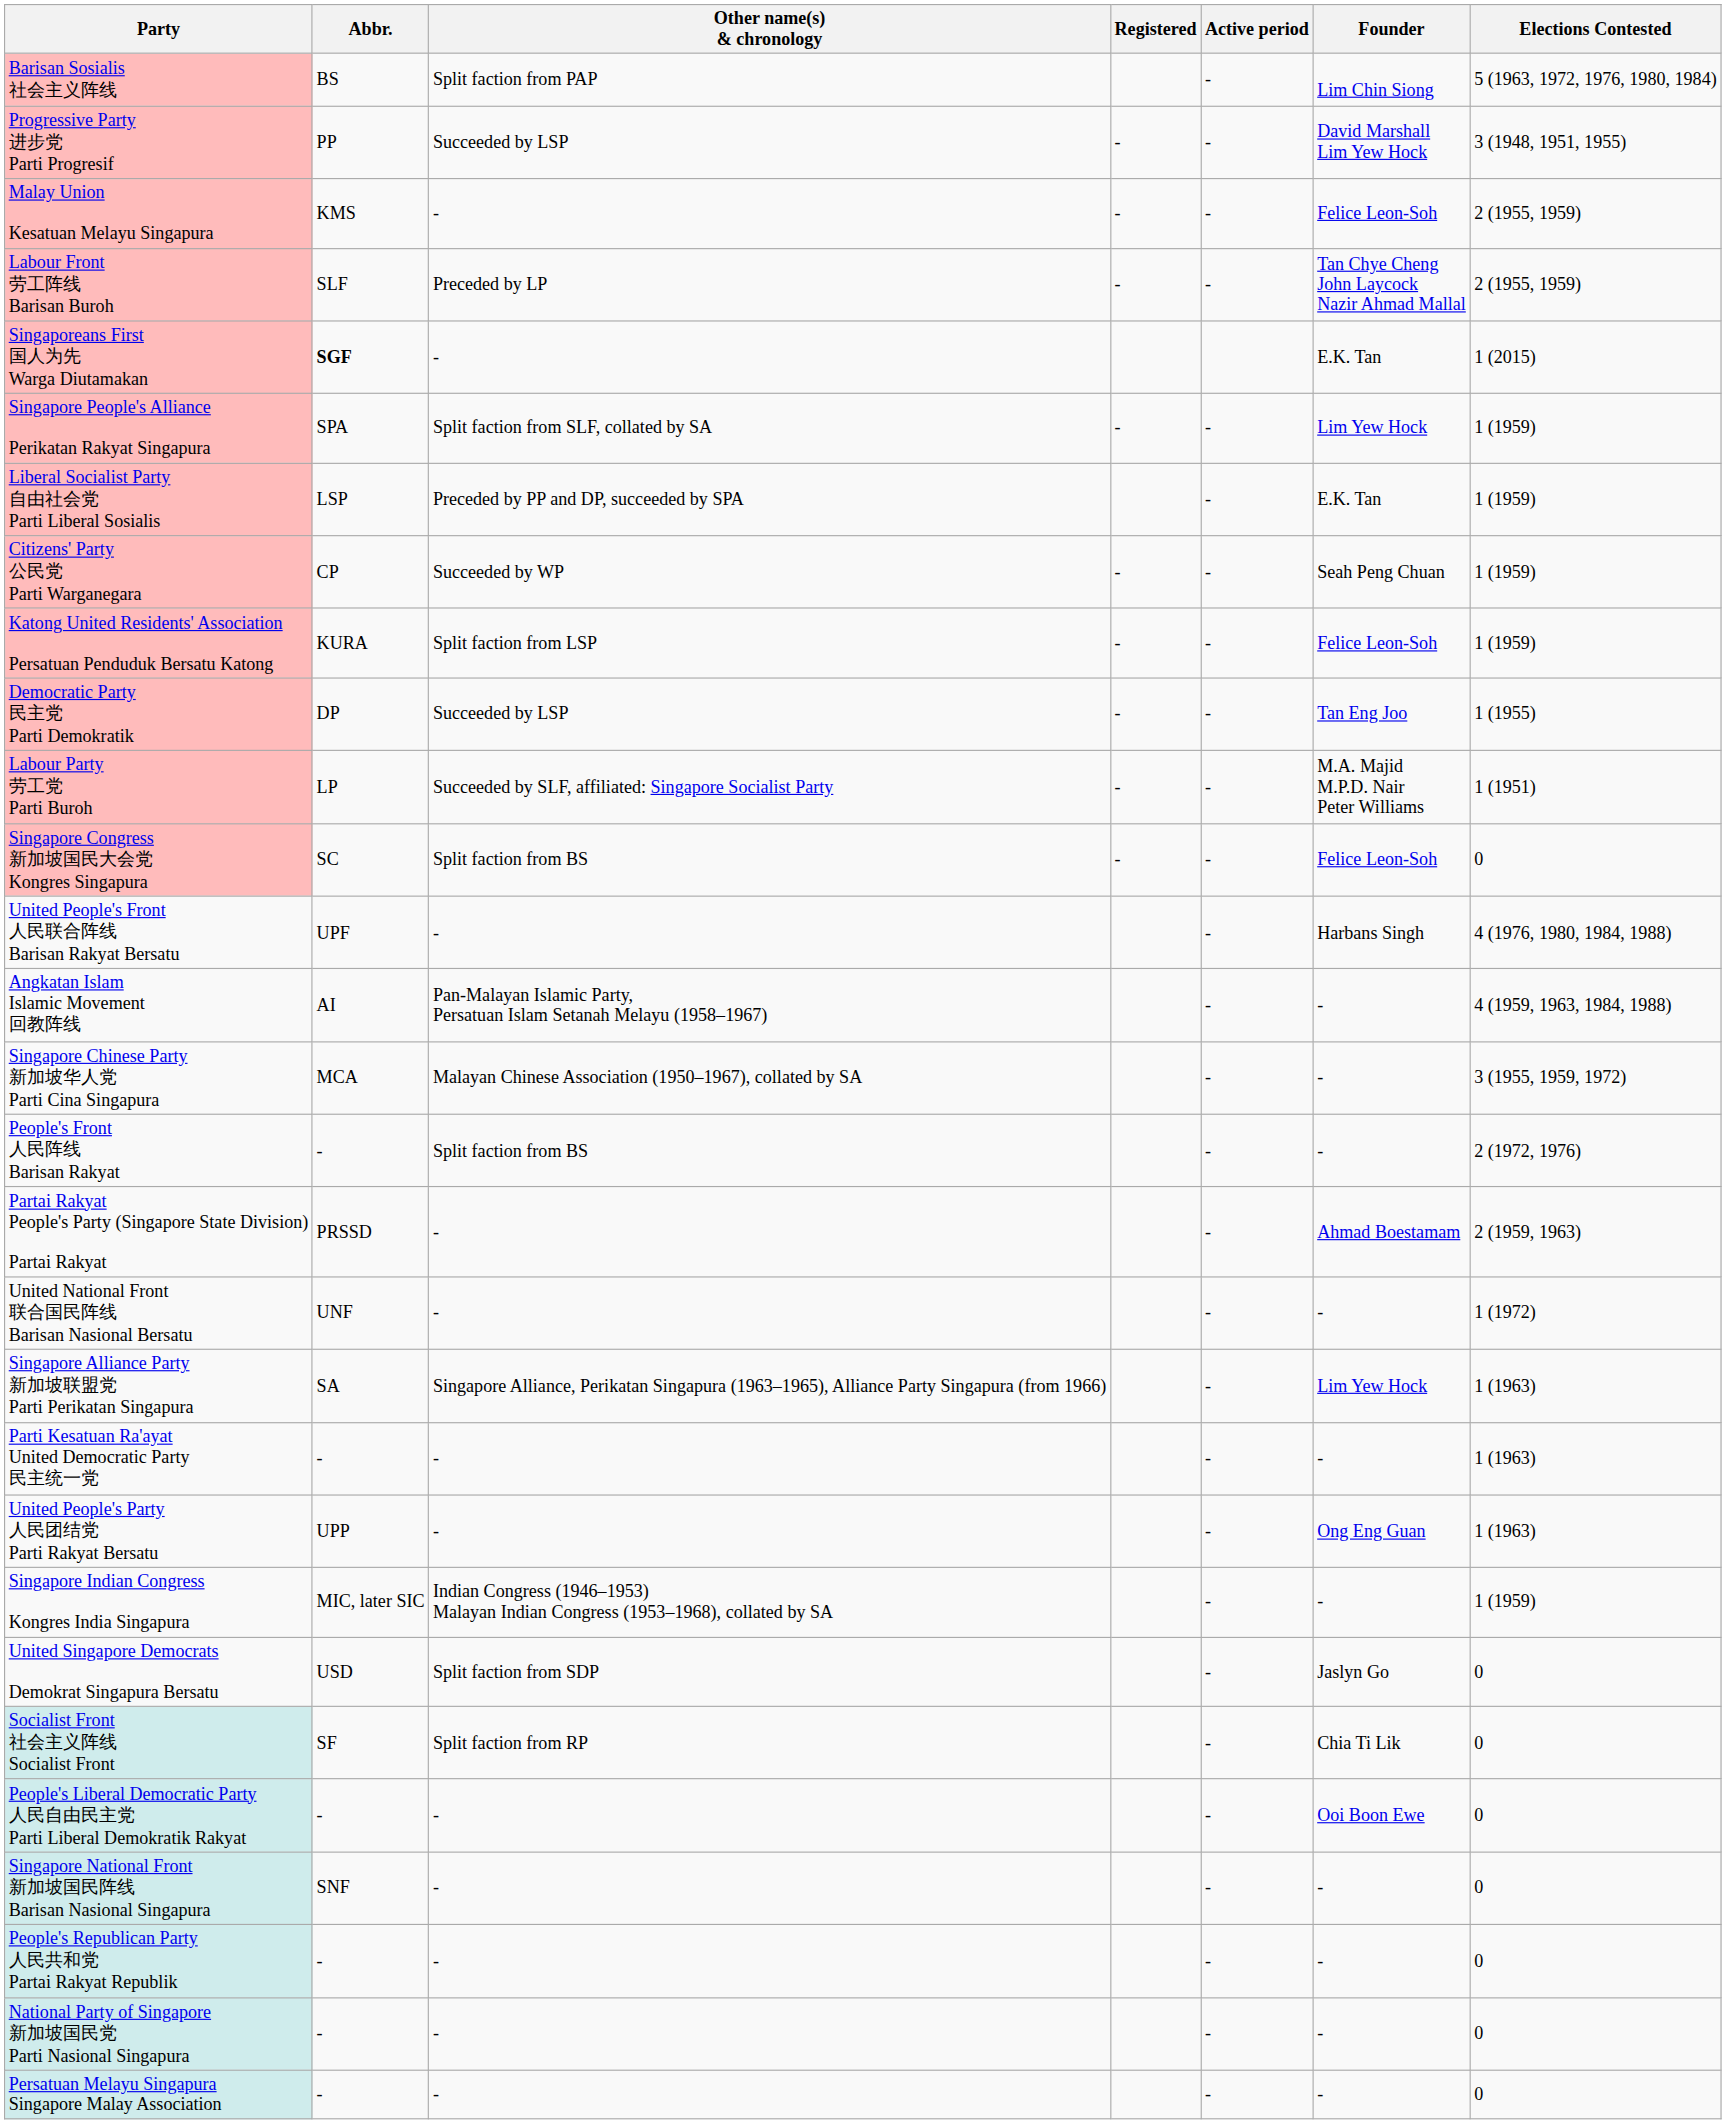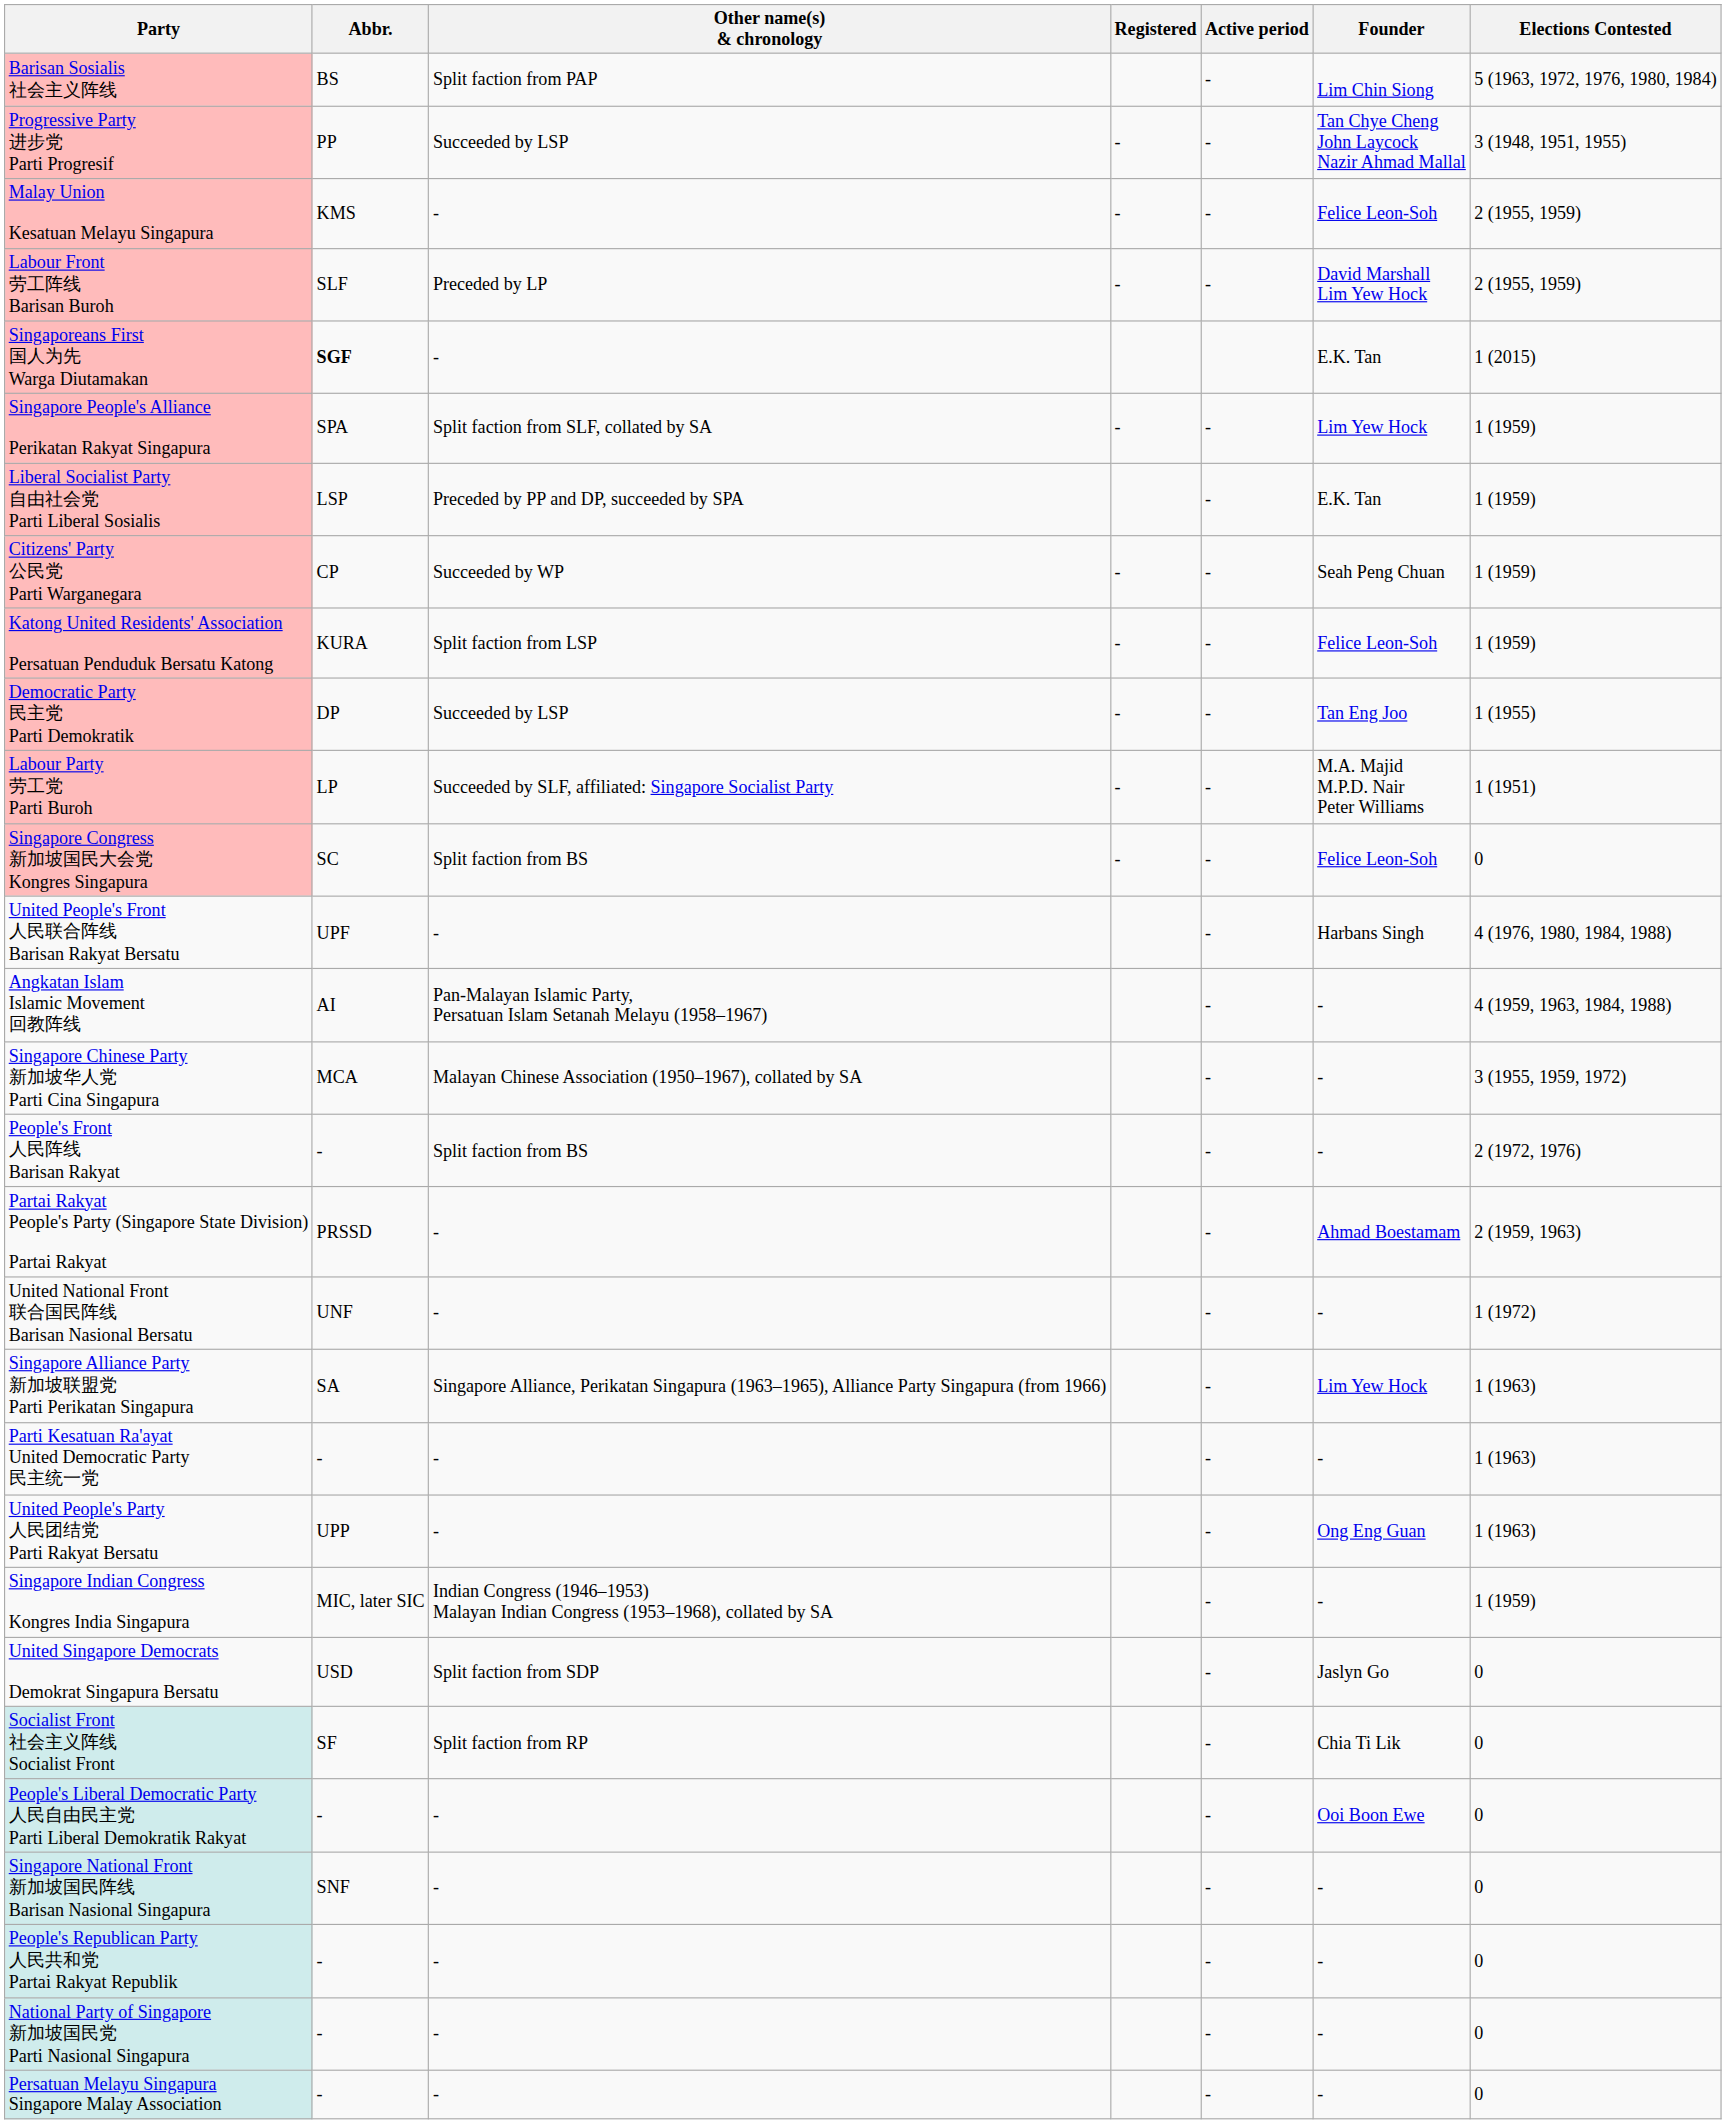Progressive Party 进步党 Parti Progresif | Founder: David Marshall Lim Yew Hock -> Tan Chye Cheng John Laycock Nazir Ahmad Mallal
Labour Front 劳工阵线 Barisan Buroh | Founder: Tan Chye Cheng John Laycock Nazir Ahmad Mallal -> David Marshall Lim Yew Hock
